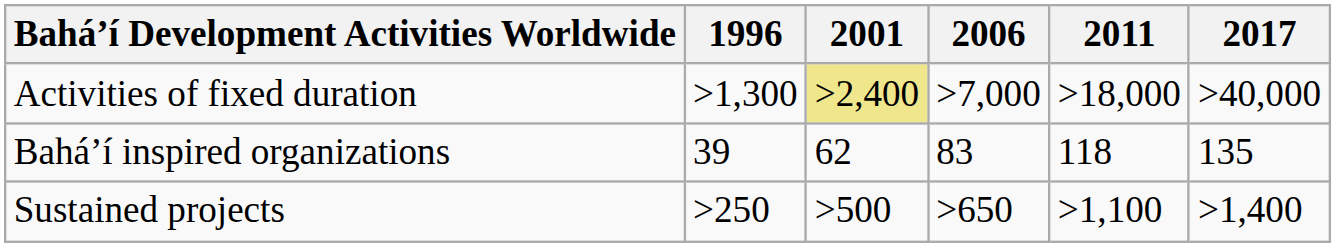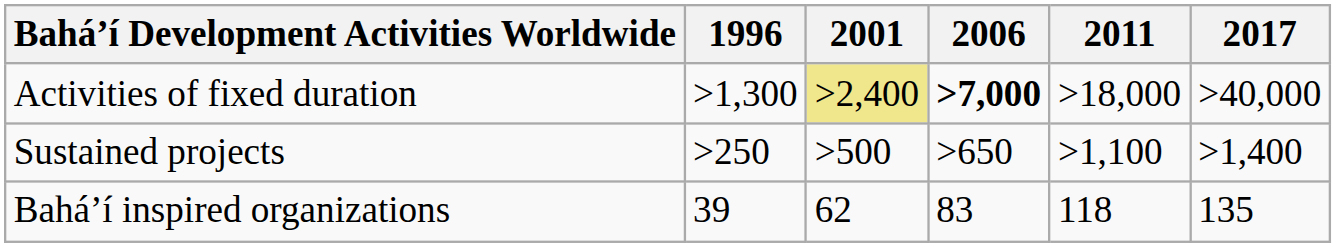Activities of fixed duration | 2006: normal -> bold
rows swapped: Sustained projects <-> Baháʼí inspired organizations
